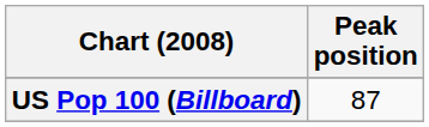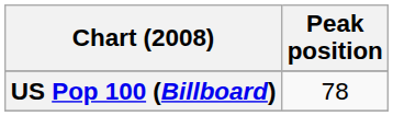US Pop 100 (Billboard) | Peak position: 87 -> 78
